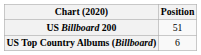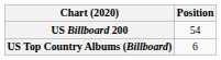US Billboard 200 | Position: 51 -> 54
